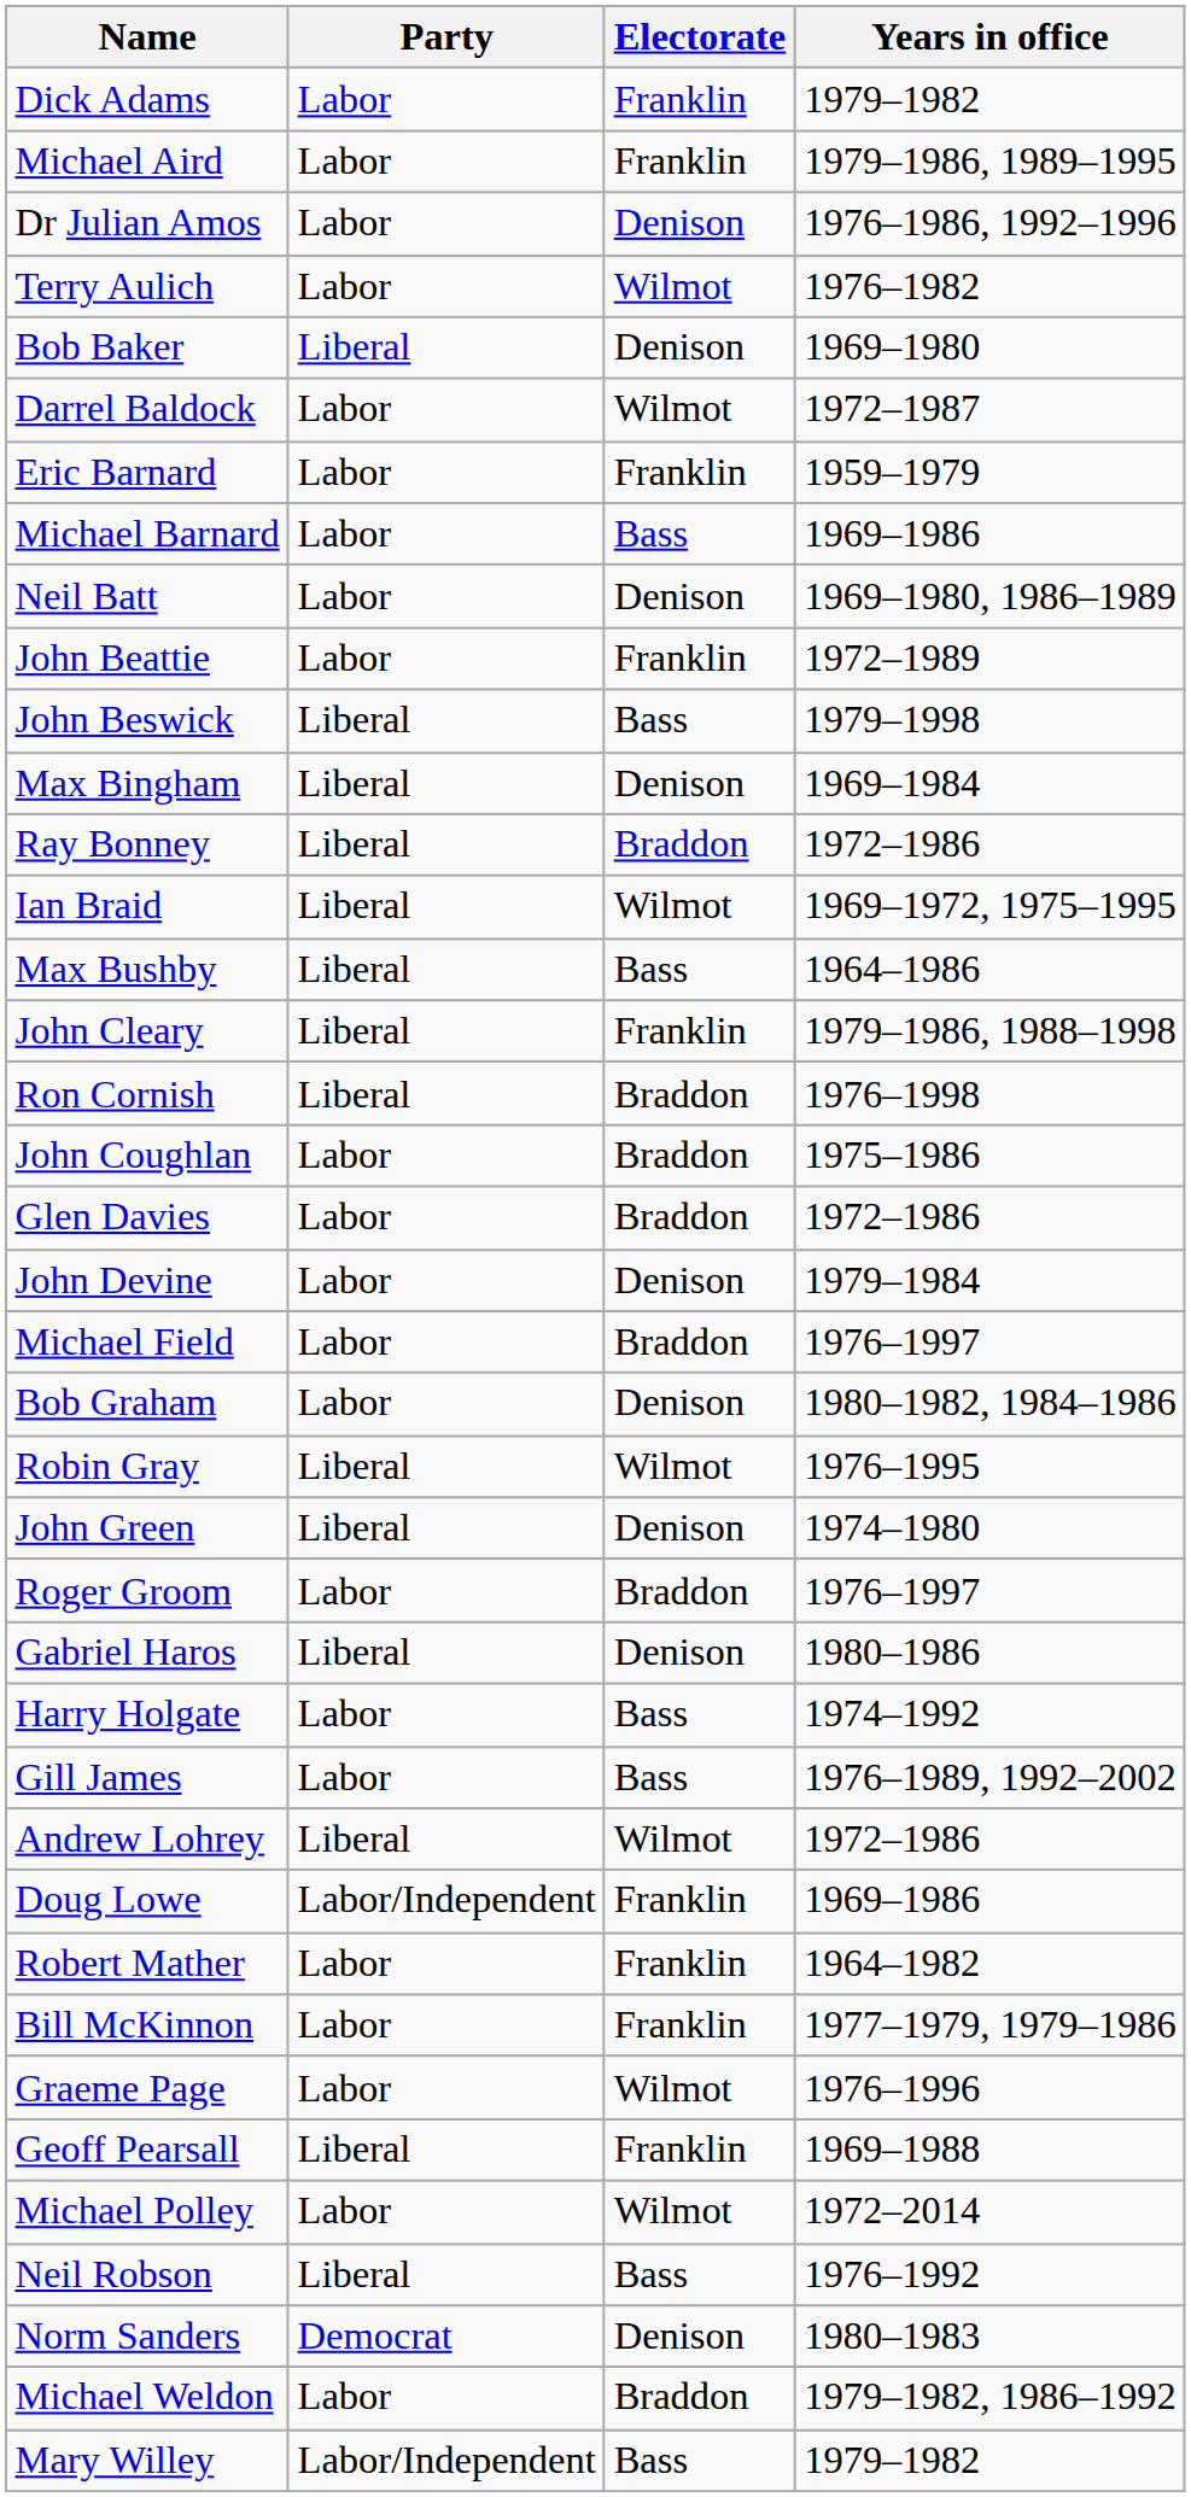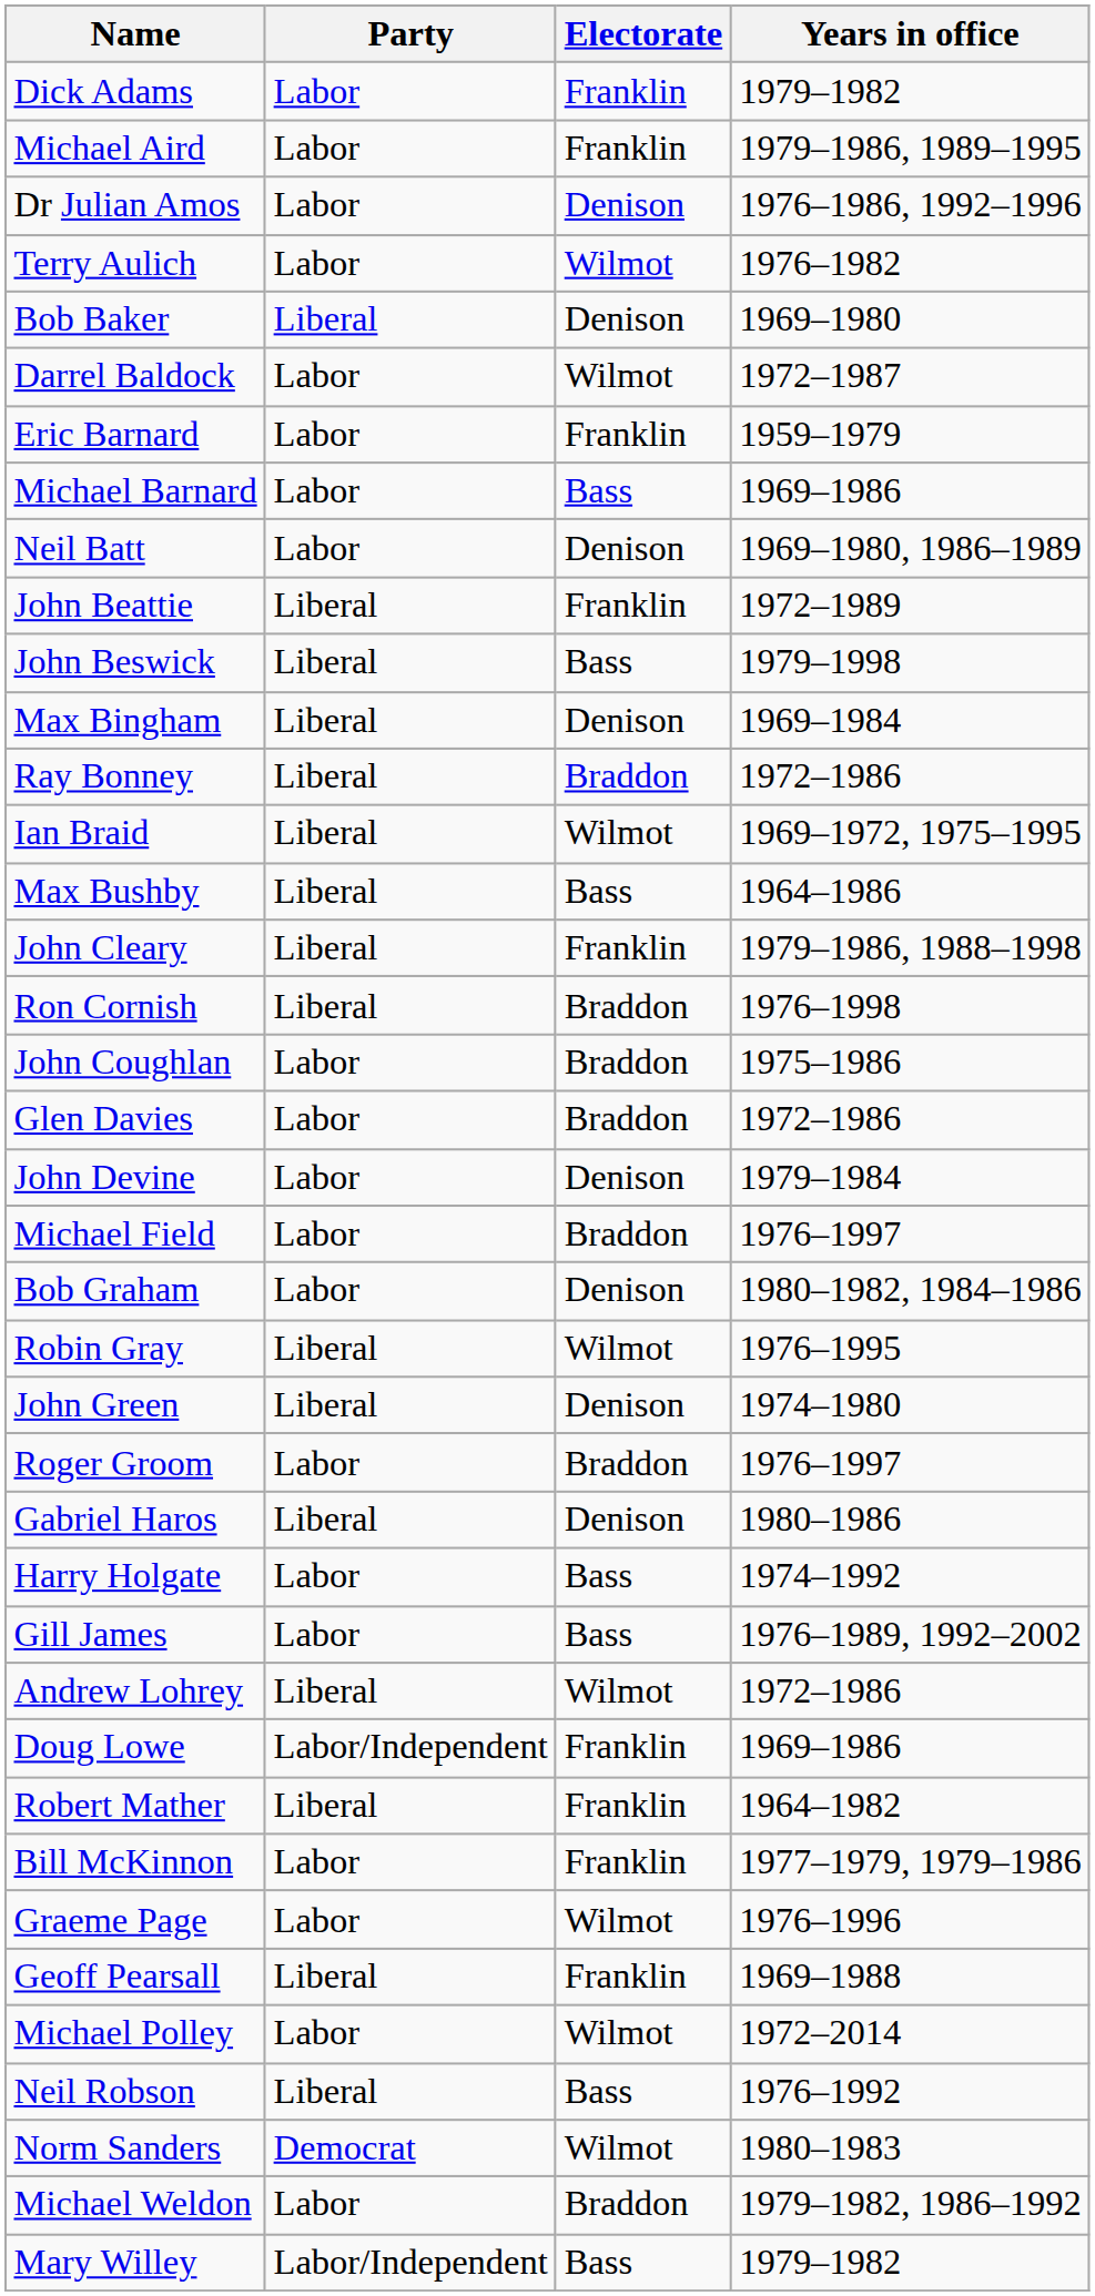John Beattie | Party: Labor -> Liberal
Robert Mather | Party: Labor -> Liberal
Norm Sanders | Electorate: Denison -> Wilmot
